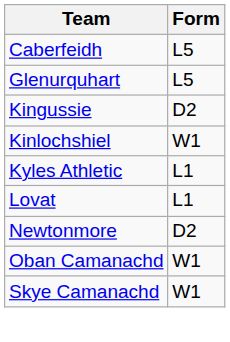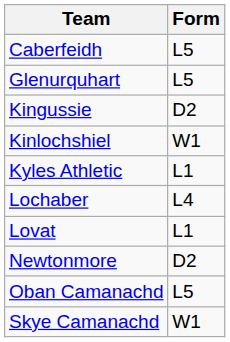+ row: Lochaber | L4
Oban Camanachd | Form: W1 -> L5
